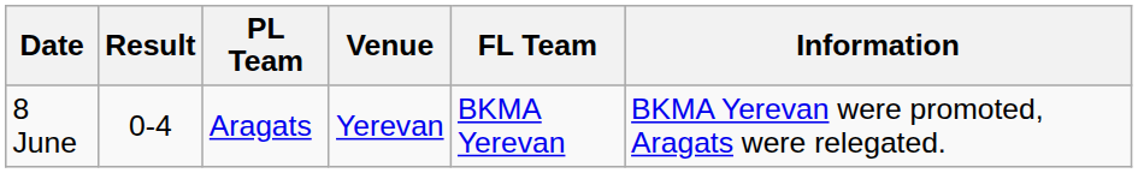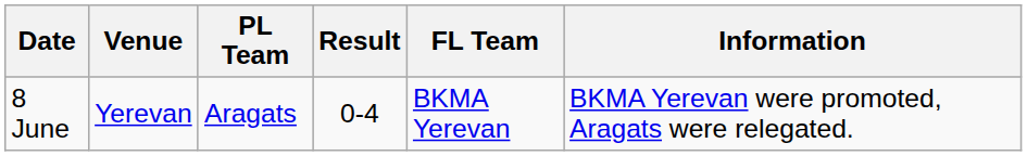columns swapped: Venue <-> Result
